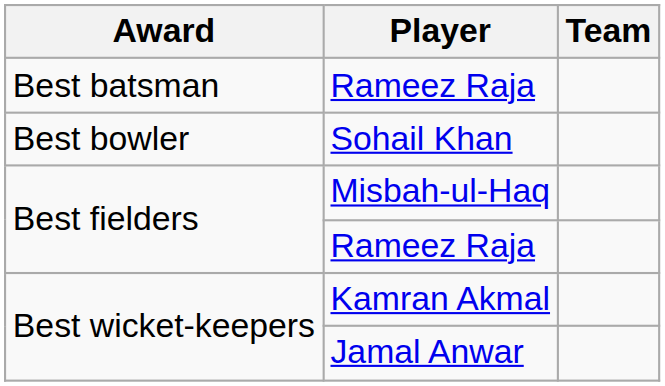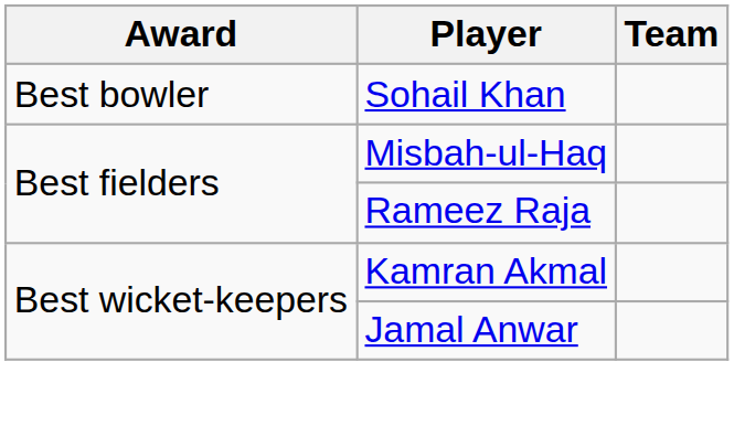- row: Best batsman | Rameez Raja
